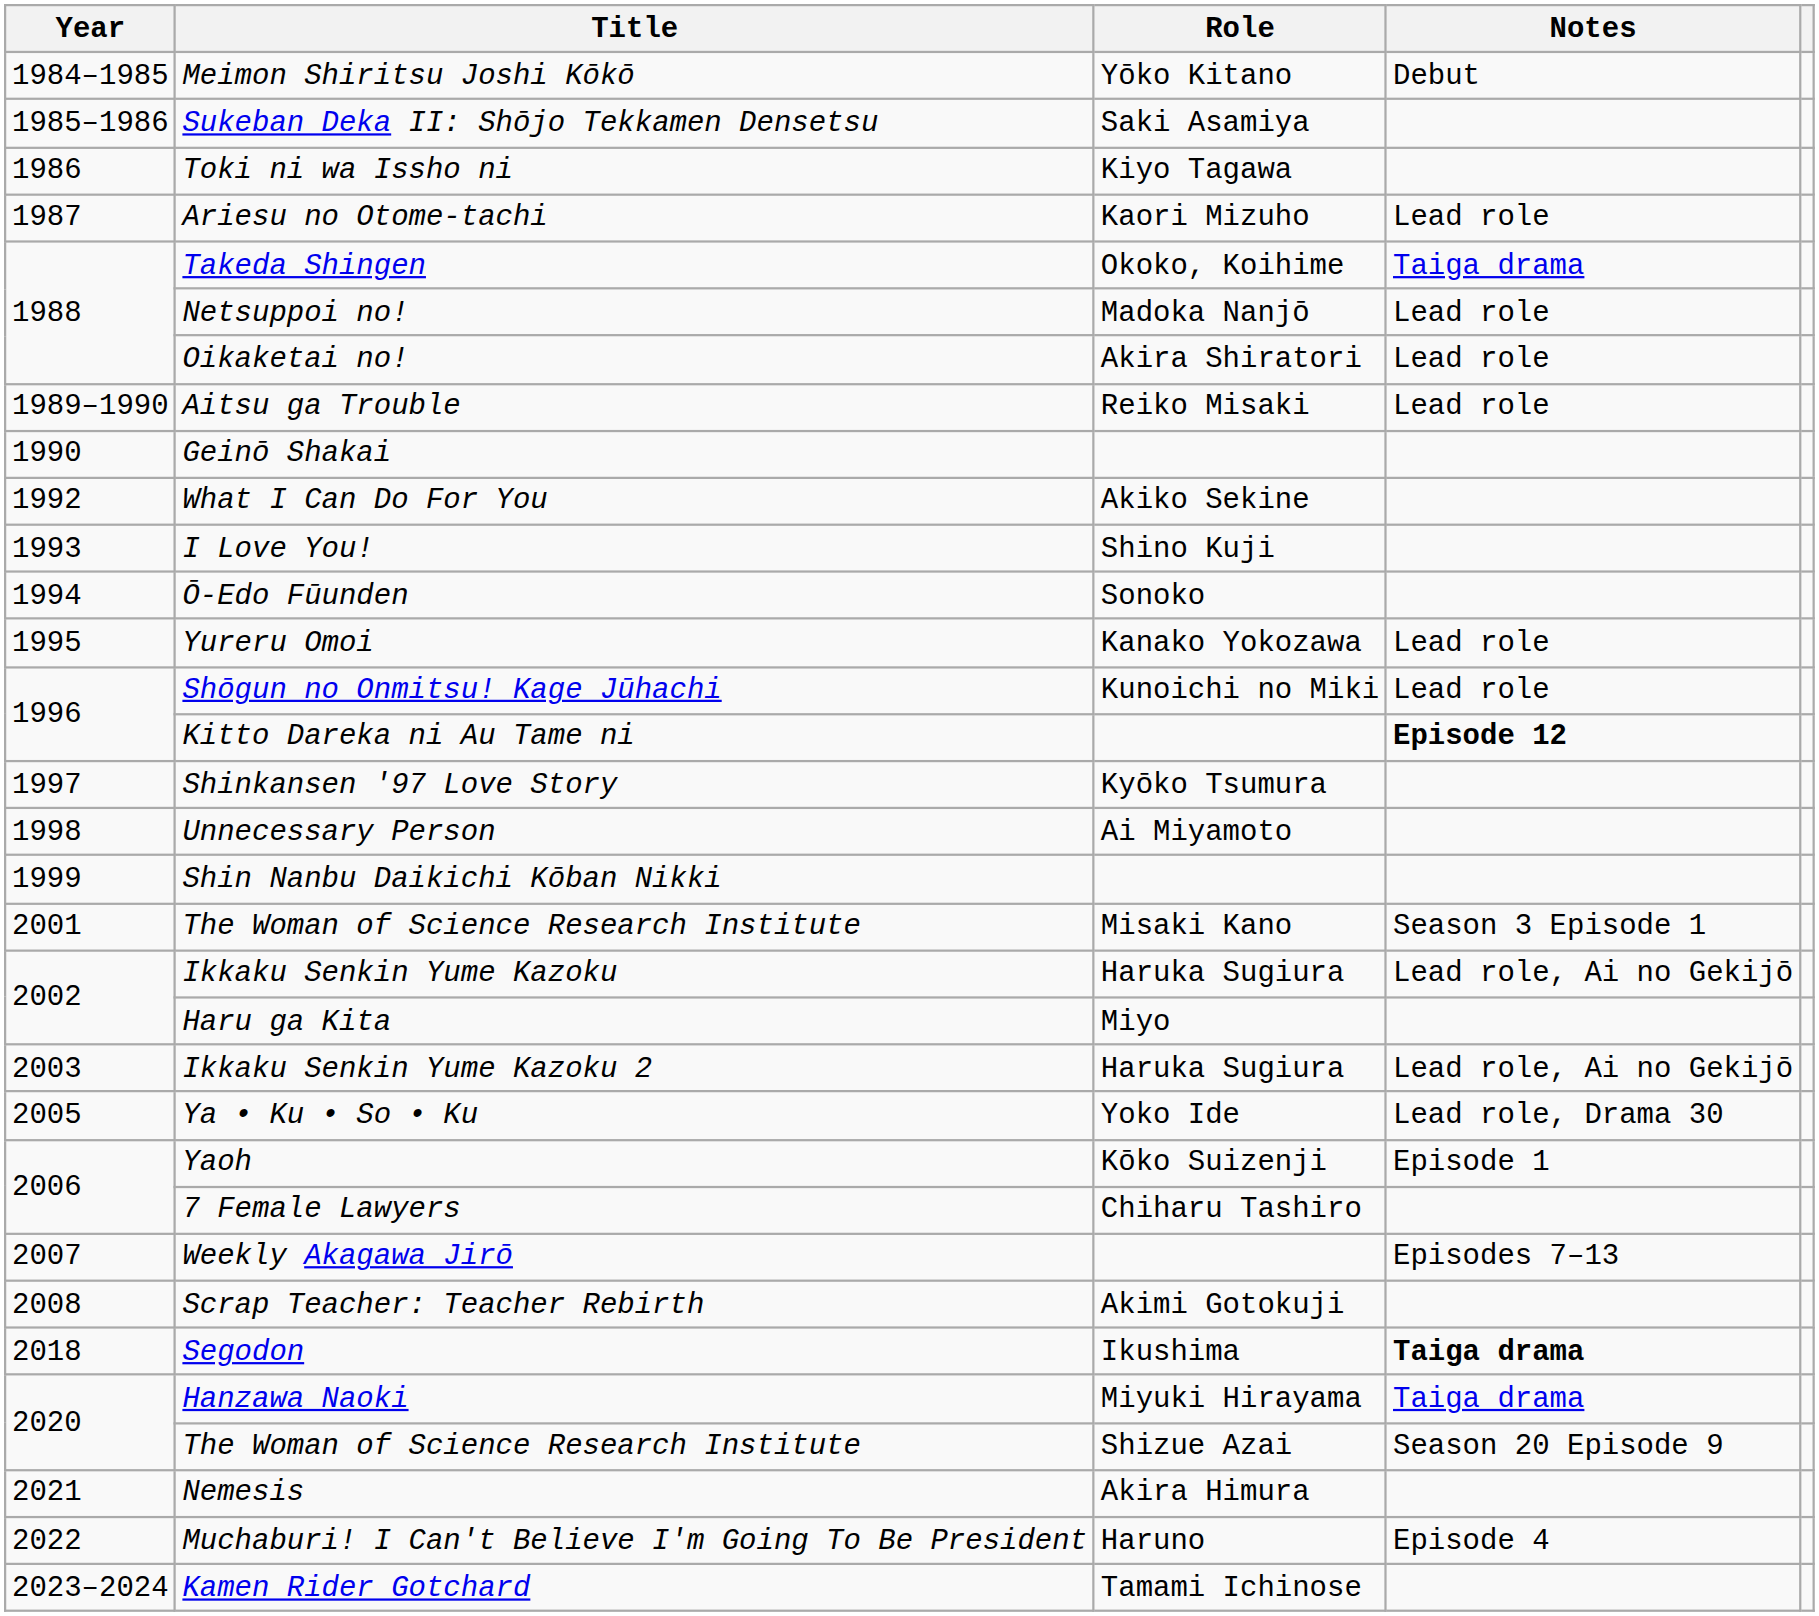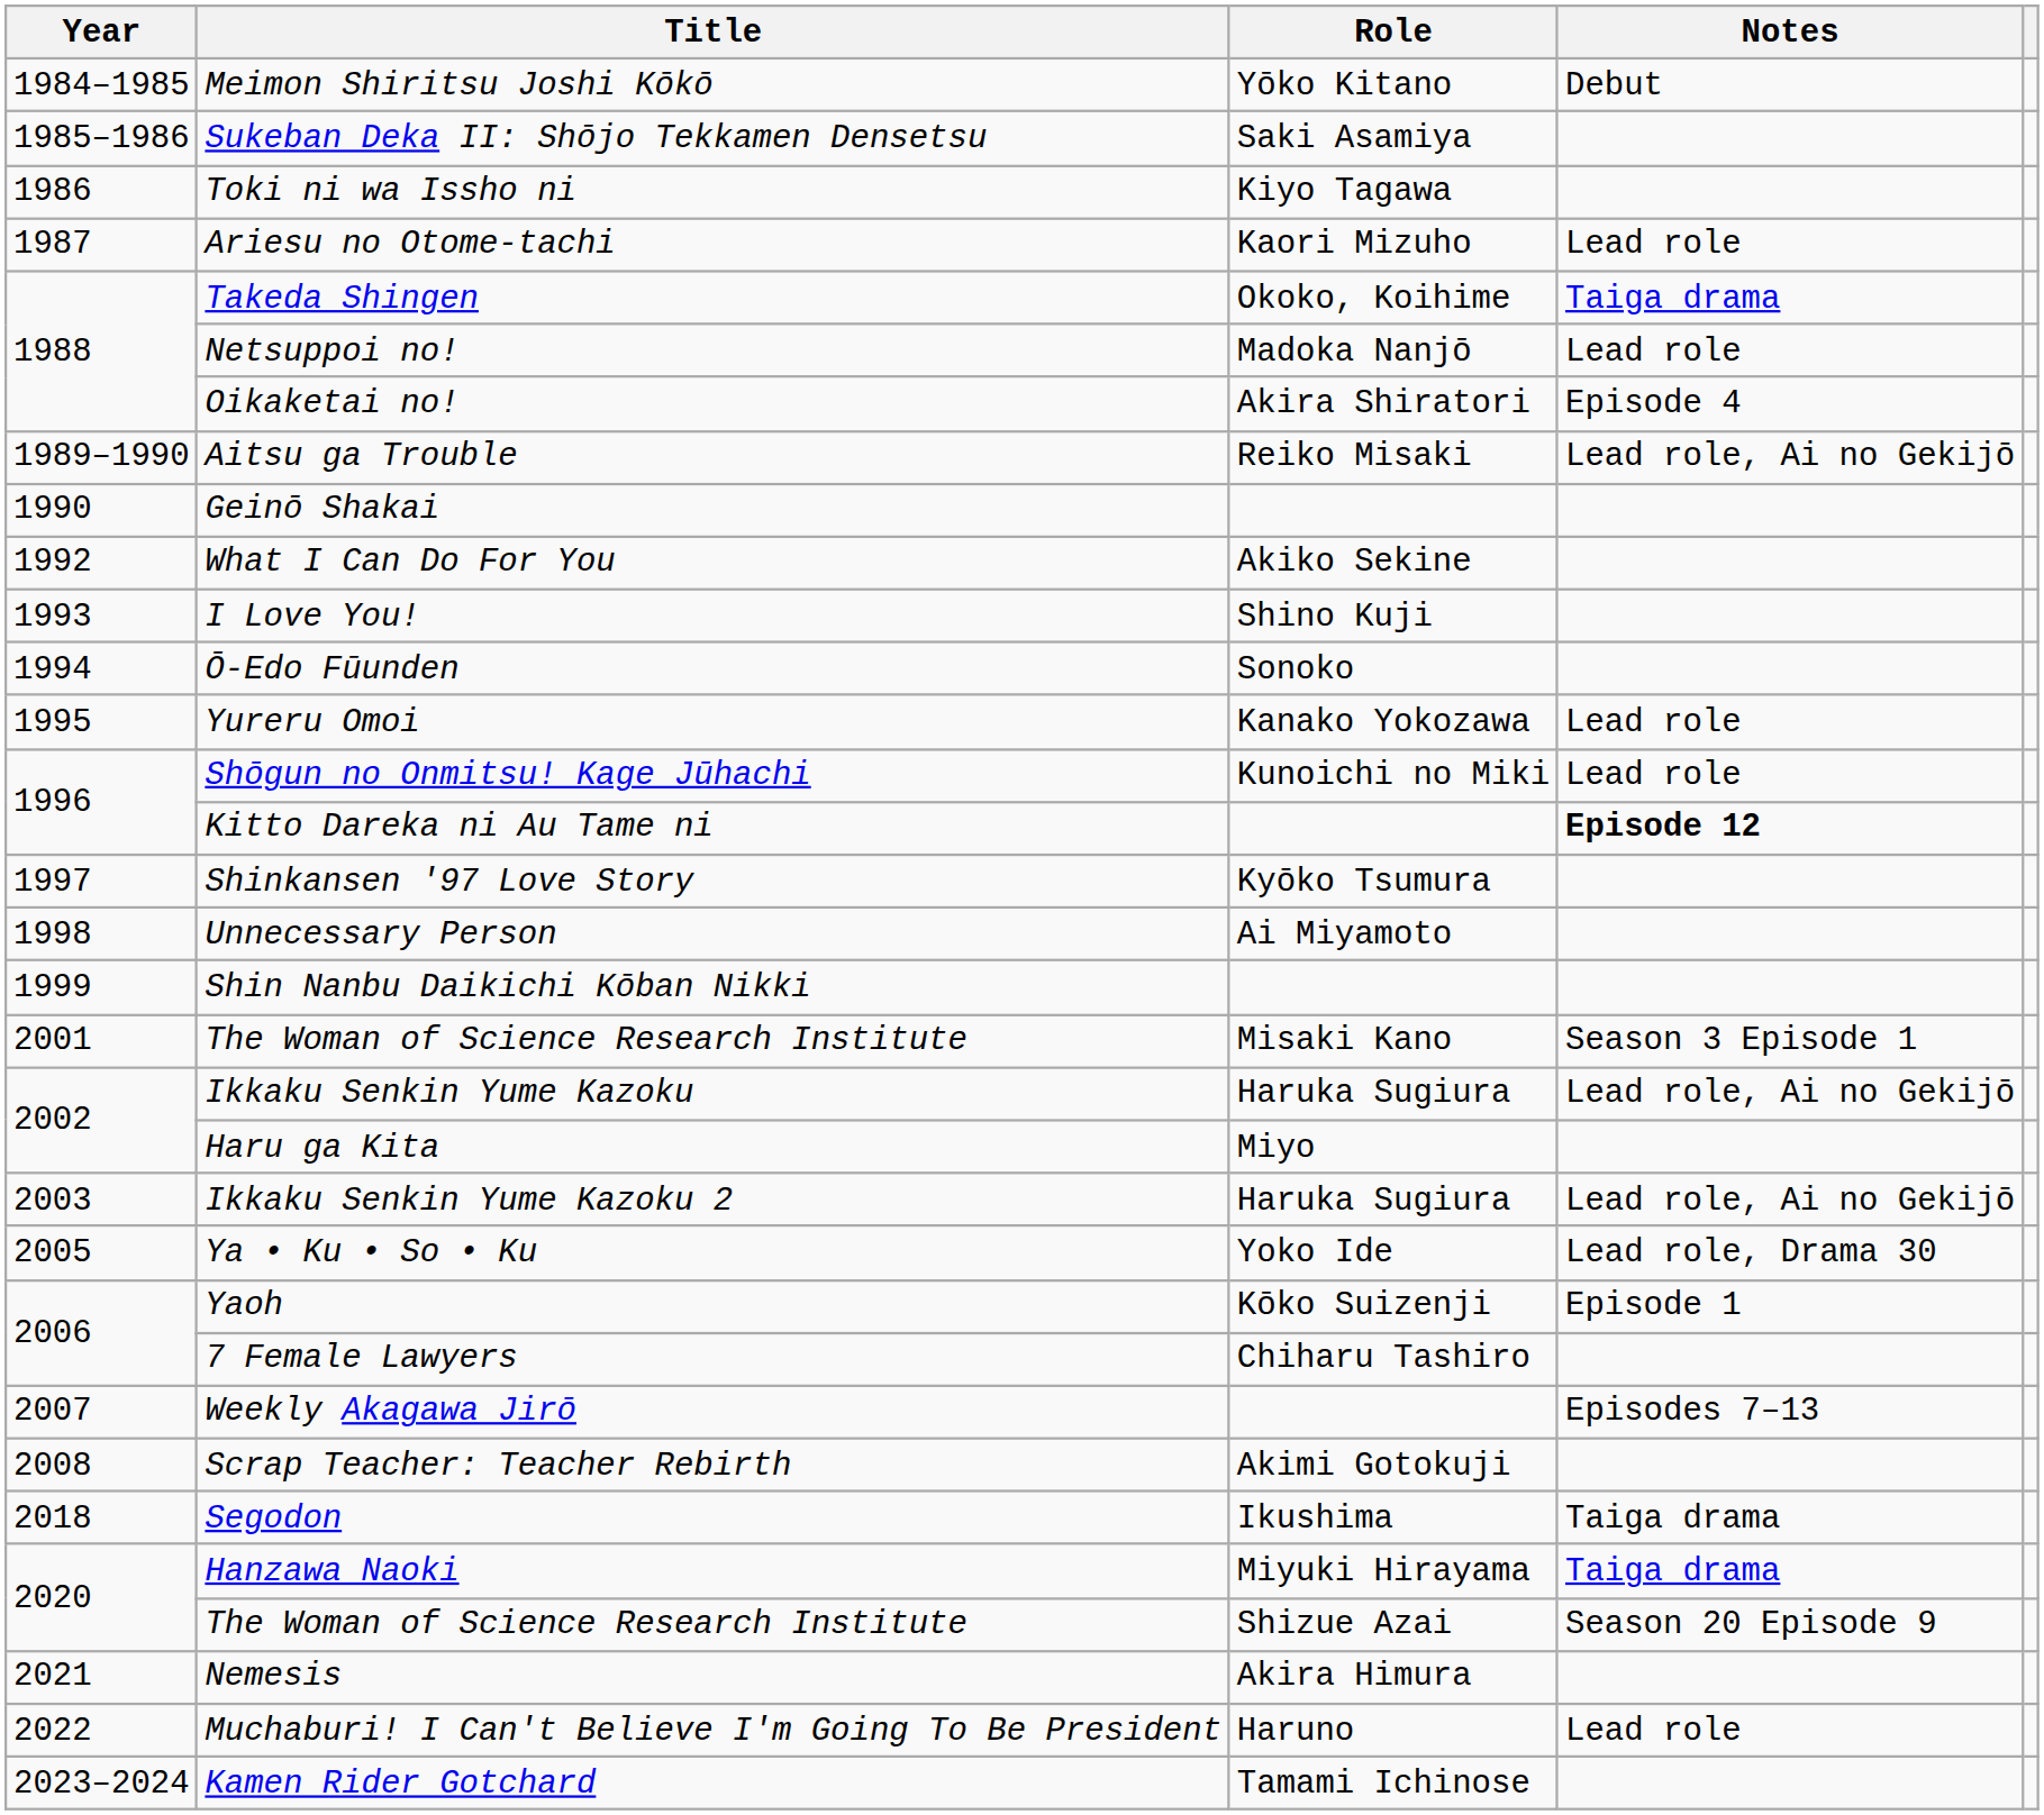Oikaketai no! | Notes: Lead role -> Episode 4
Aitsu ga Trouble | Notes: Lead role -> Lead role, Ai no Gekijō
Segodon | Notes: bold -> normal
Muchaburi! I Can't Believe I'm Going To Be President | Notes: Episode 4 -> Lead role
